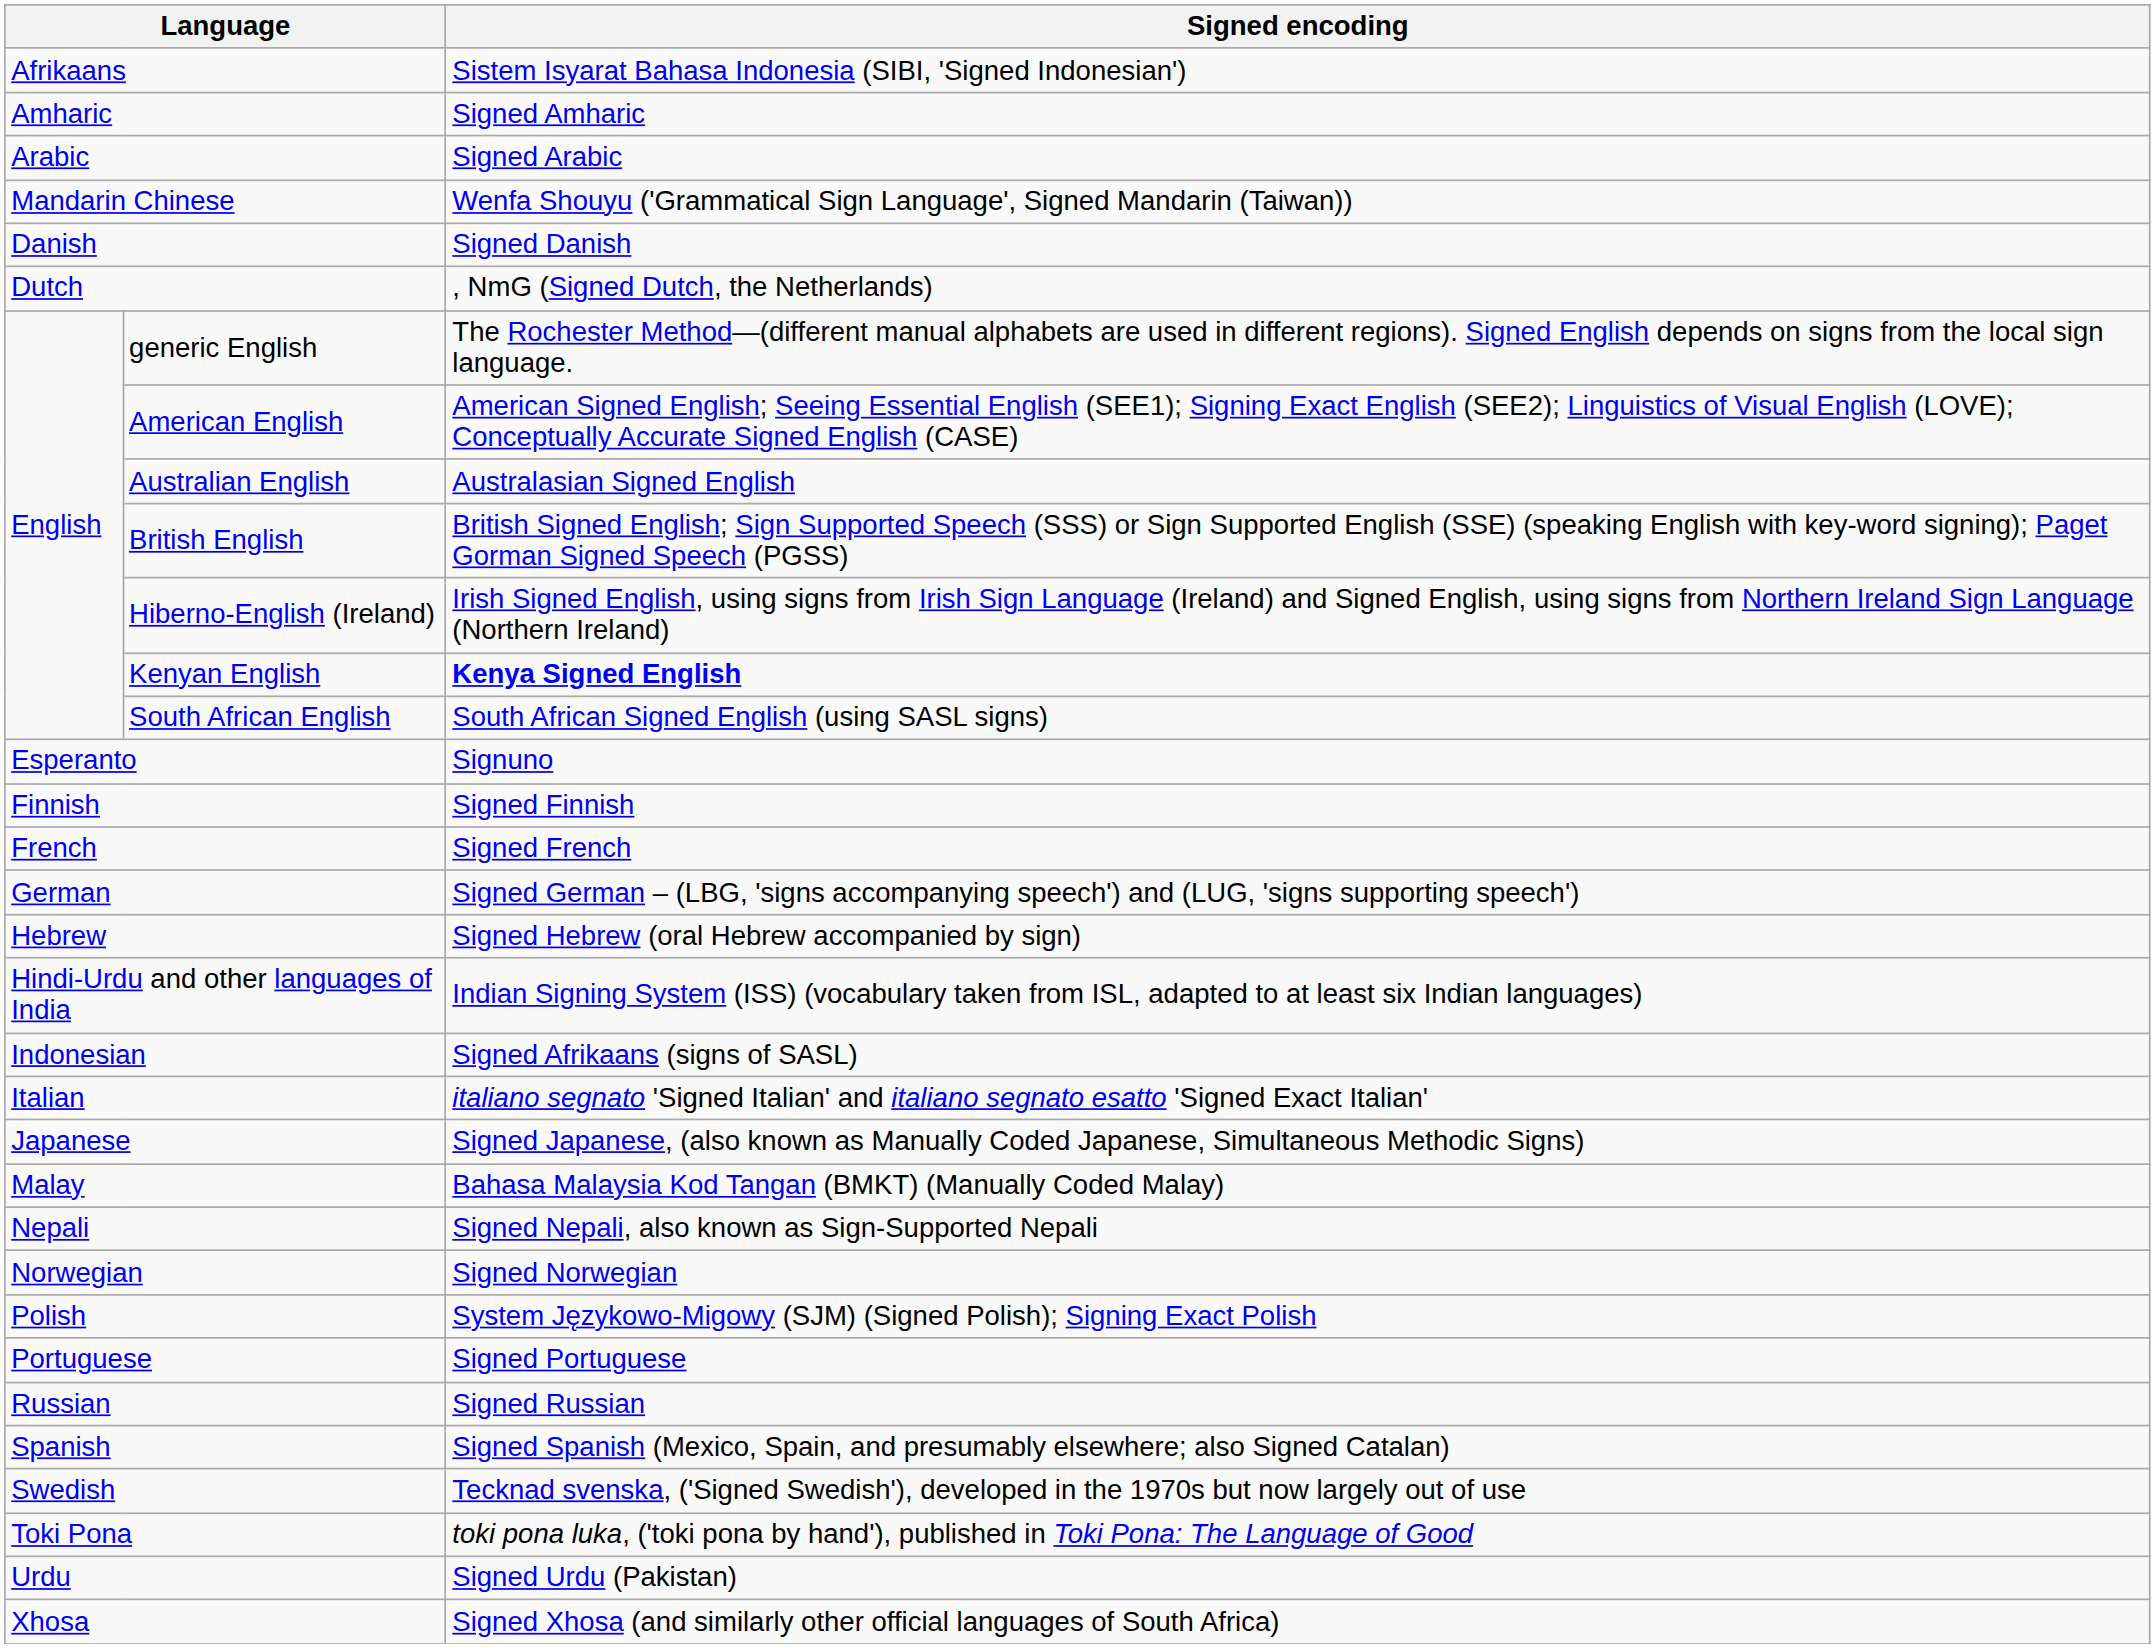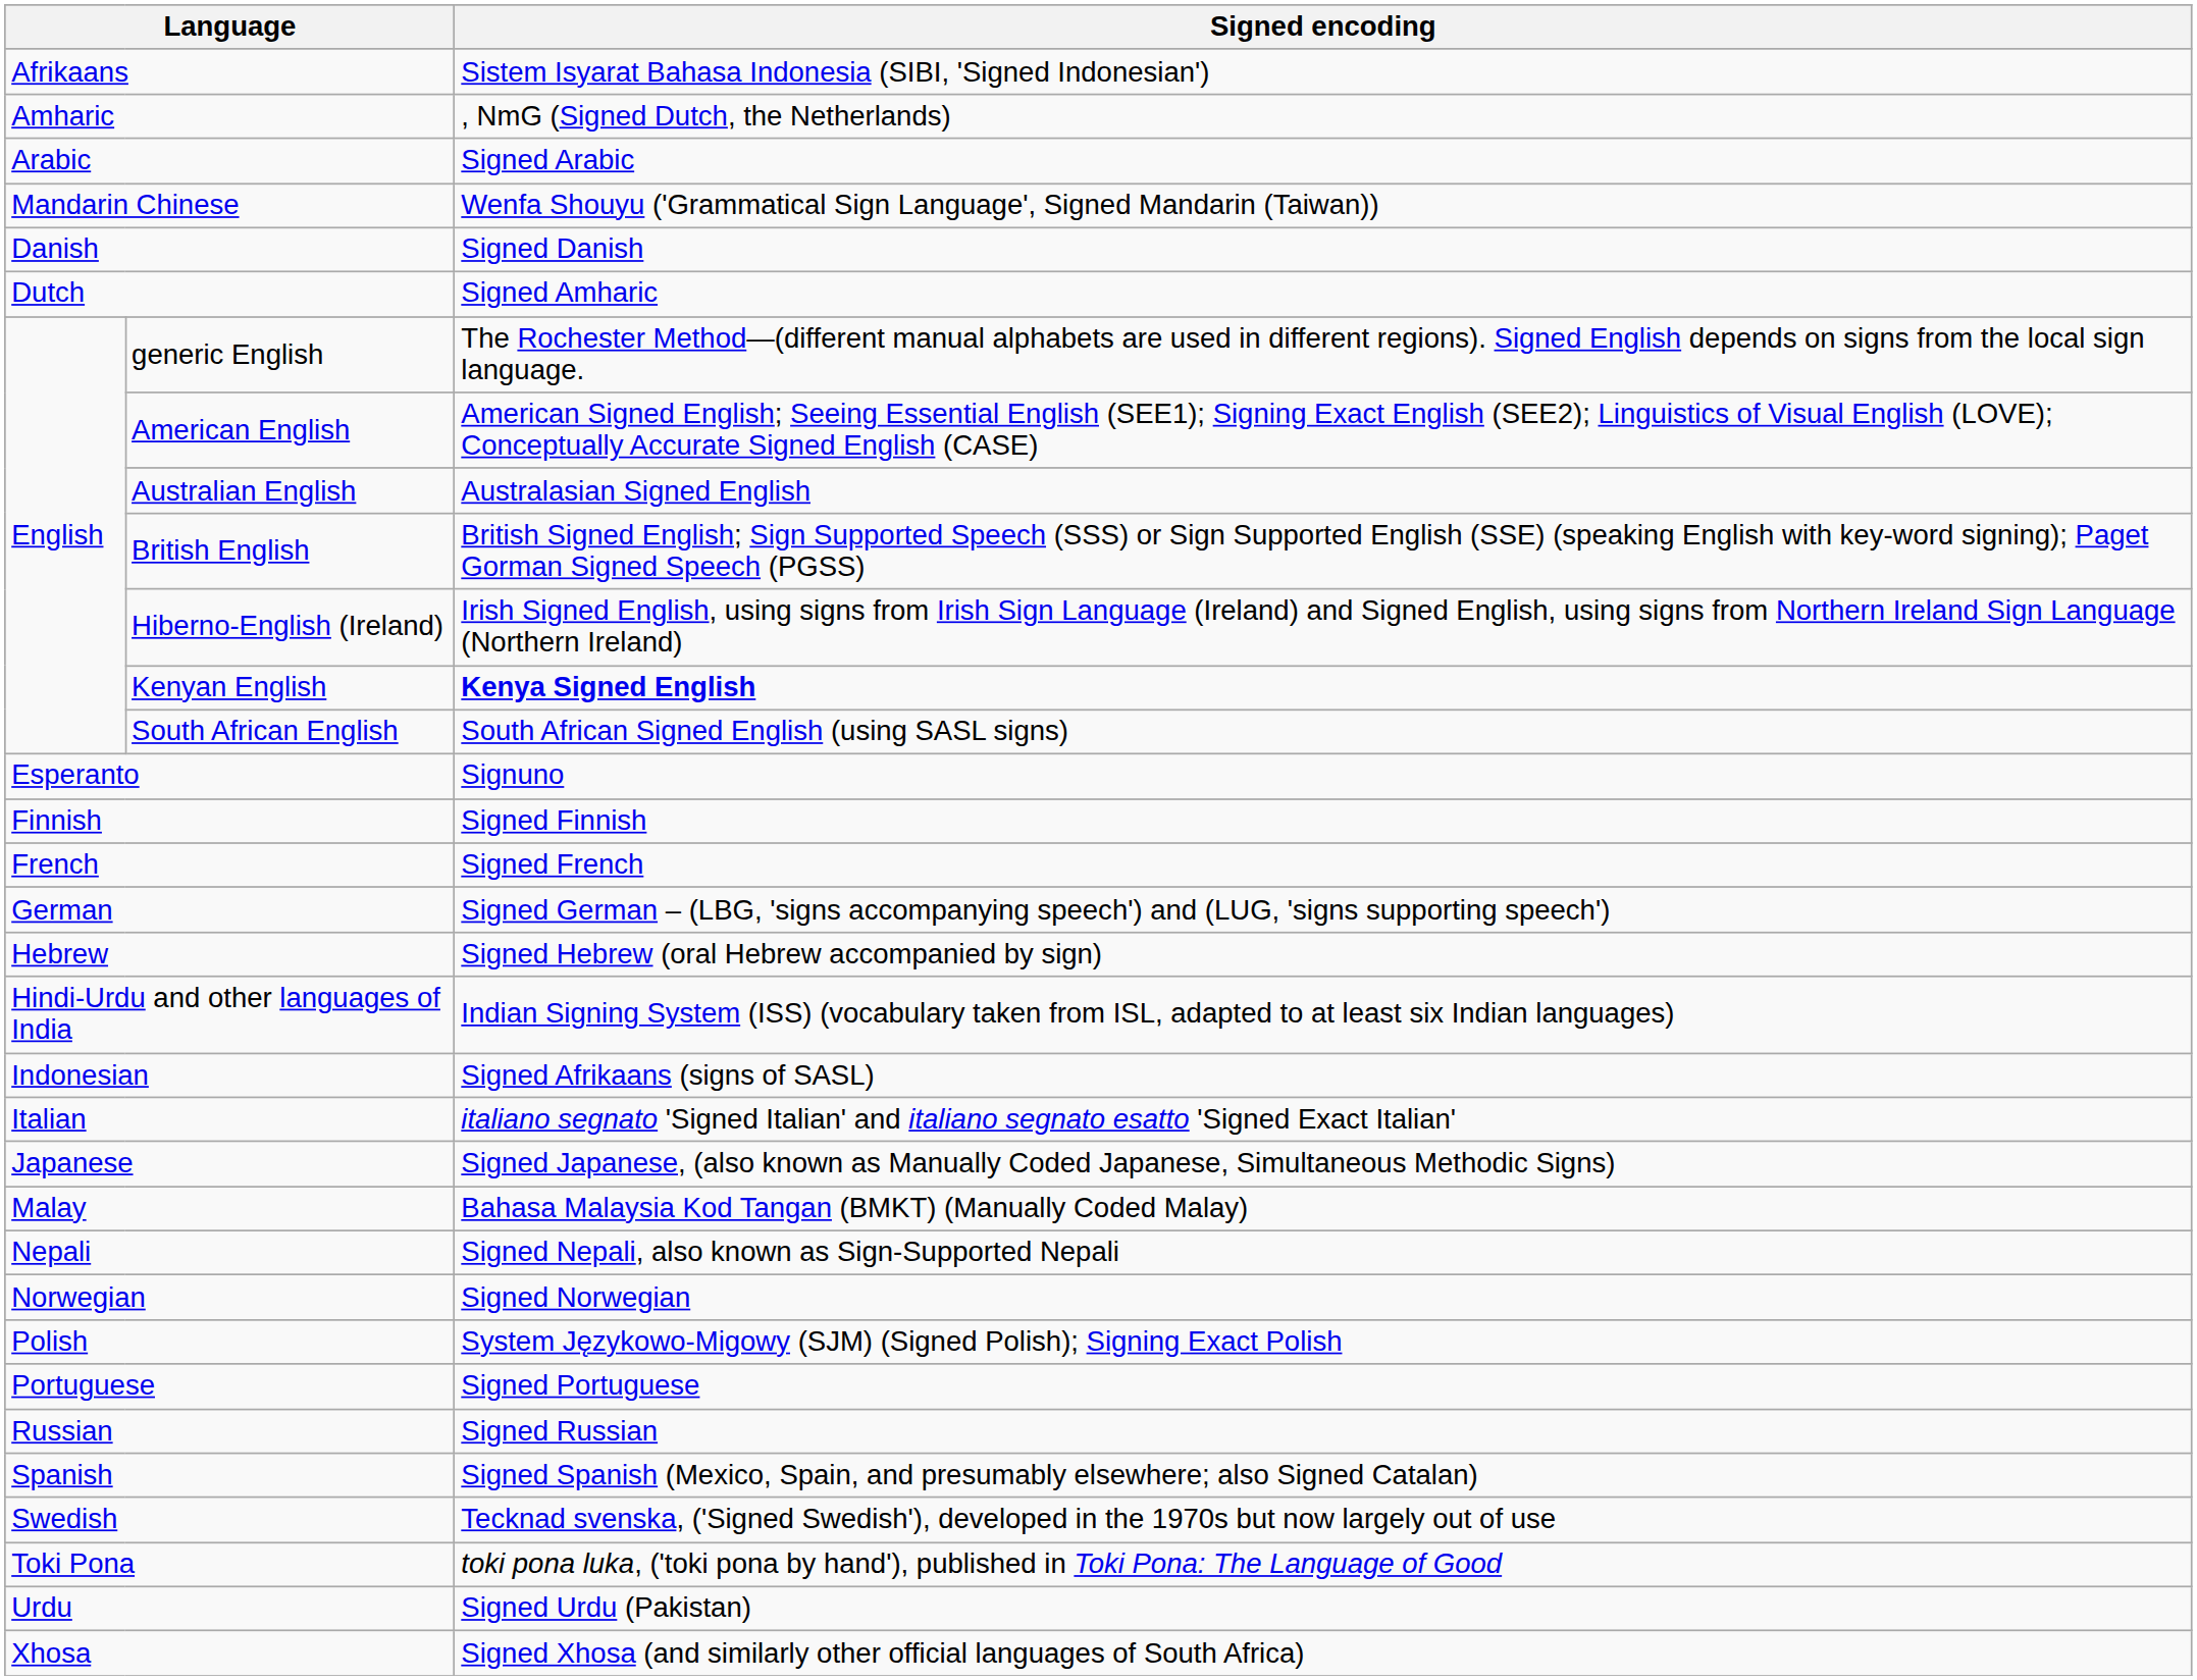Amharic | Signed encoding: Signed Amharic -> , NmG (Signed Dutch, the Netherlands)
Dutch | Signed encoding: , NmG (Signed Dutch, the Netherlands) -> Signed Amharic
